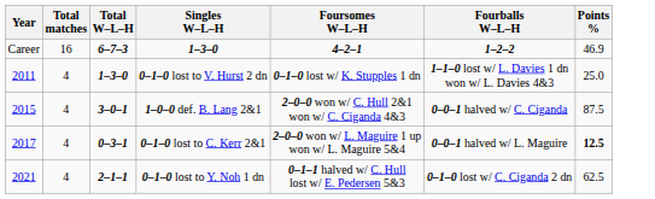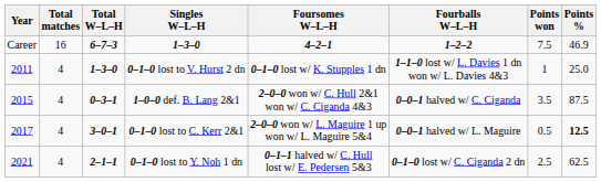+ column: Points won | 7.5 | 1 | 3.5 | 0.5 | 2.5
1–0–0 def. B. Lang 2&1 | Total W–L–H: 3–0–1 -> 0–3–1
0–1–0 lost to C. Kerr 2&1 | Total W–L–H: 0–3–1 -> 3–0–1
